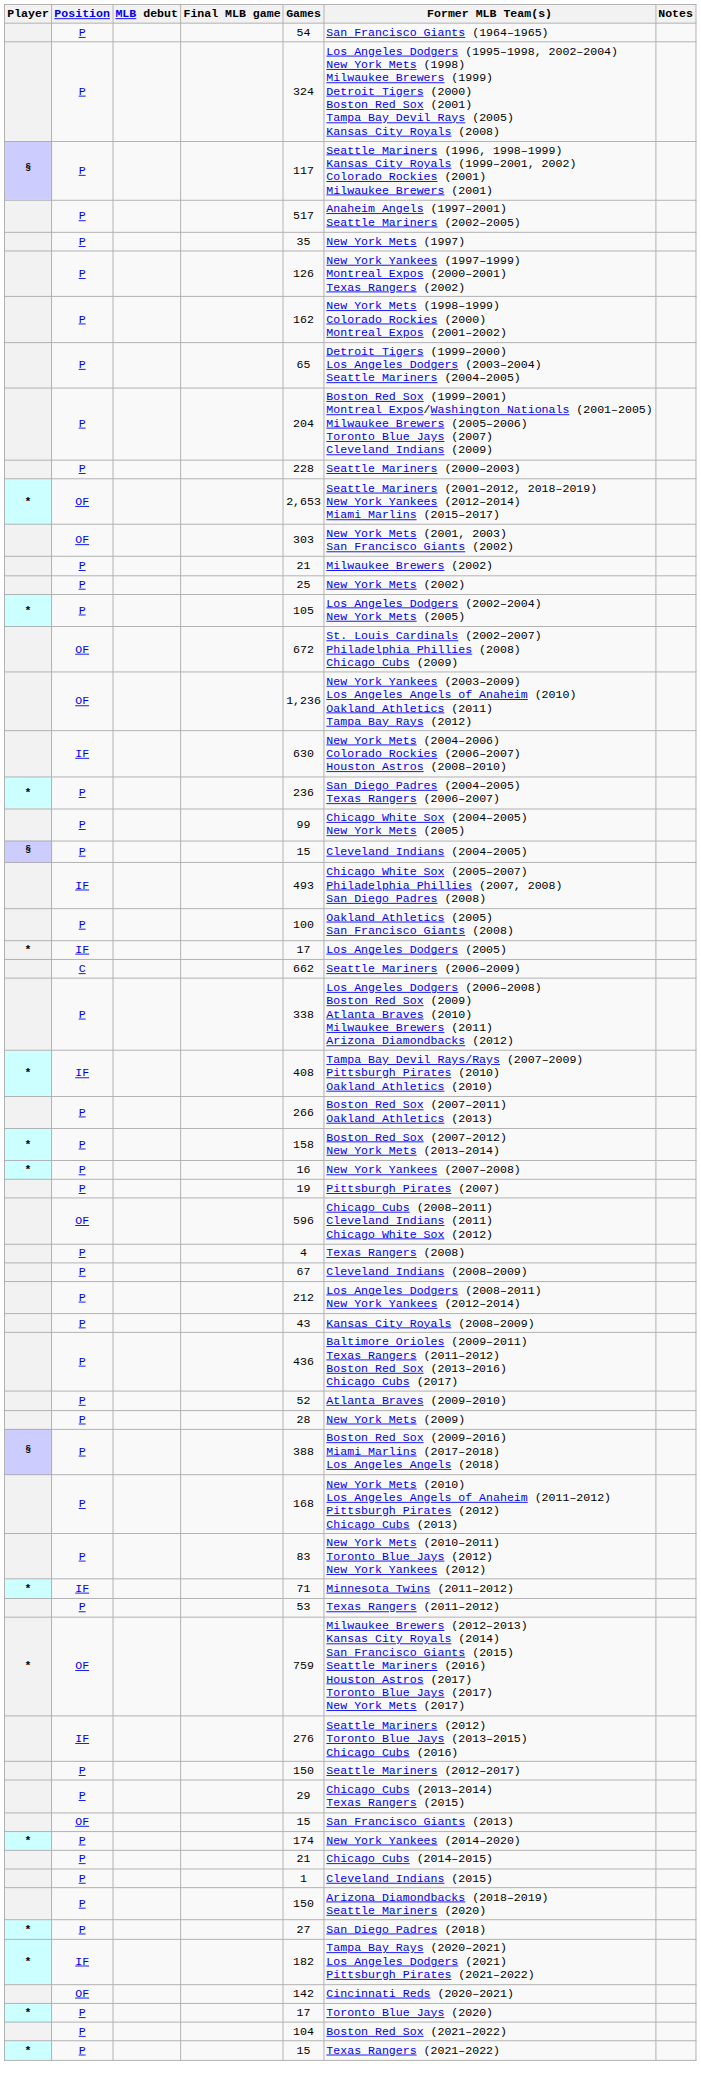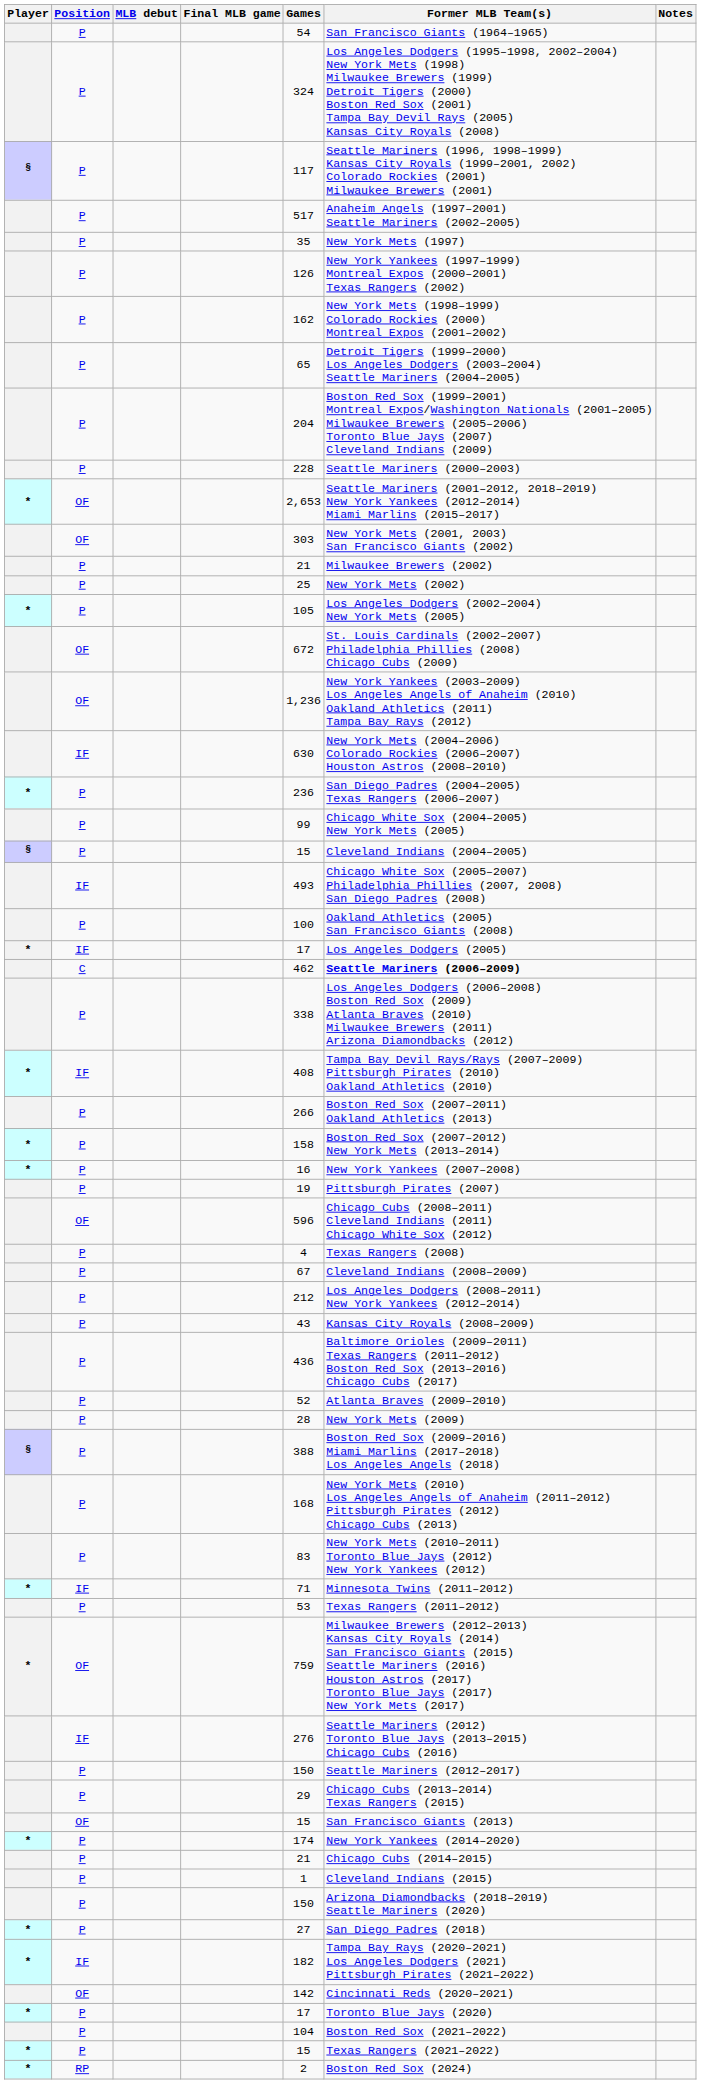C | Games: 662 -> 462
C | Former MLB Team(s): normal -> bold
+ row: * | RP | 2 | Boston Red Sox (2024)
